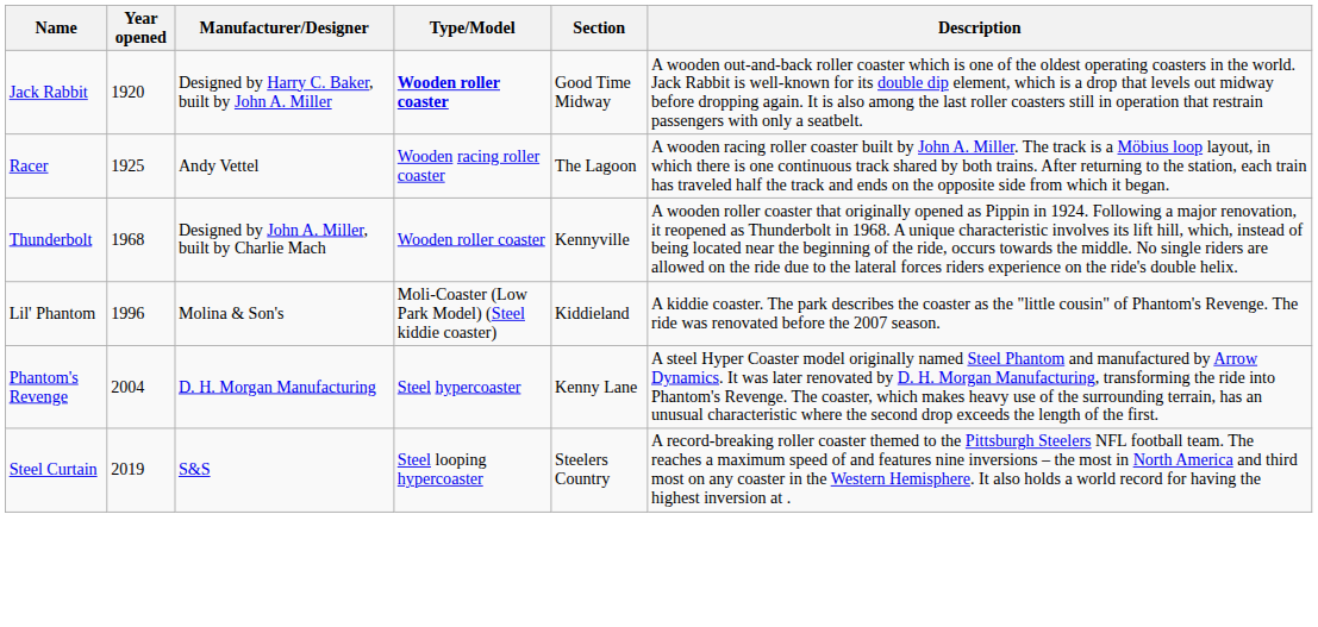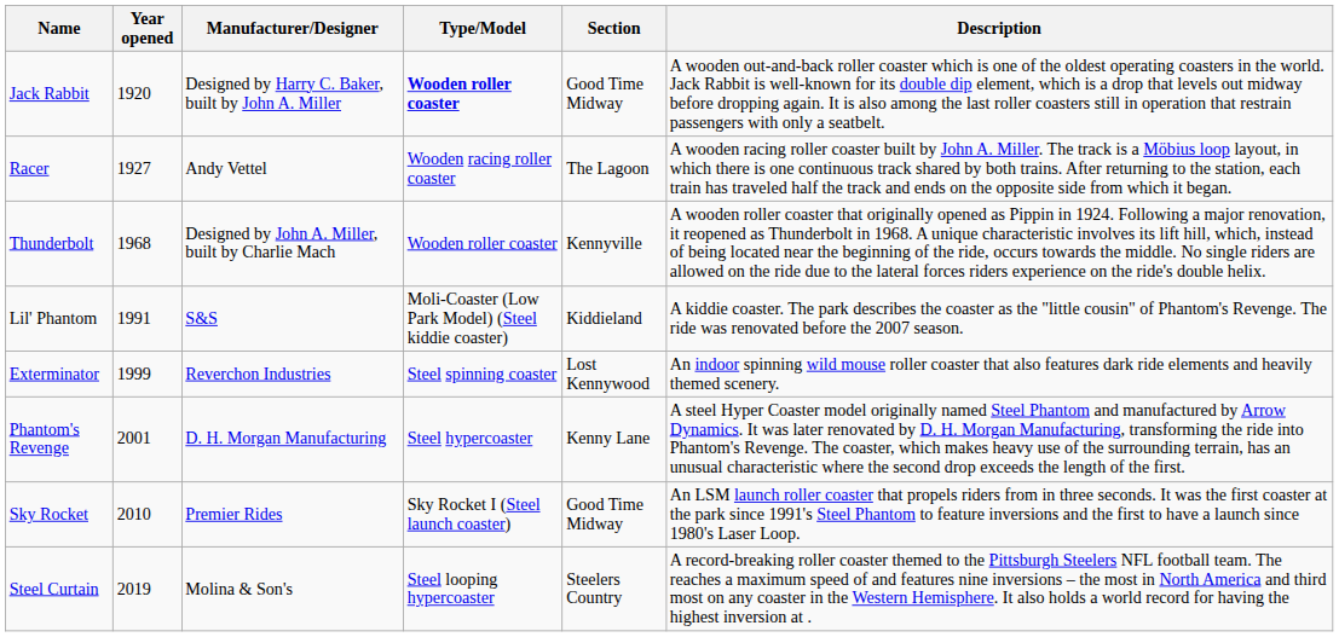Racer | Year opened: 1925 -> 1927
Lil' Phantom | Year opened: 1996 -> 1991
Lil' Phantom | Manufacturer/Designer: Molina & Son's -> S&S
+ row: Exterminator | 1999 | Reverchon Industries | Steel spinning coaster | Lost Kennywood | An indoor spinning wild mouse roller coaster that also features dark ride elements and heavily themed scenery.
Phantom's Revenge | Year opened: 2004 -> 2001
+ row: Sky Rocket | 2010 | Premier Rides | Sky Rocket I (Steel launch coaster) | Good Time Midway | An LSM launch roller coaster that propels riders from in three seconds. It was the first coaster at the park since 1991's Steel Phantom to feature inversions and the first to have a launch since 1980's Laser Loop.
Steel Curtain | Manufacturer/Designer: S&S -> Molina & Son's
